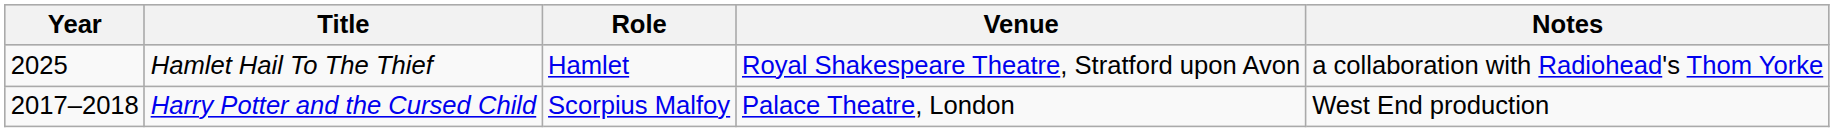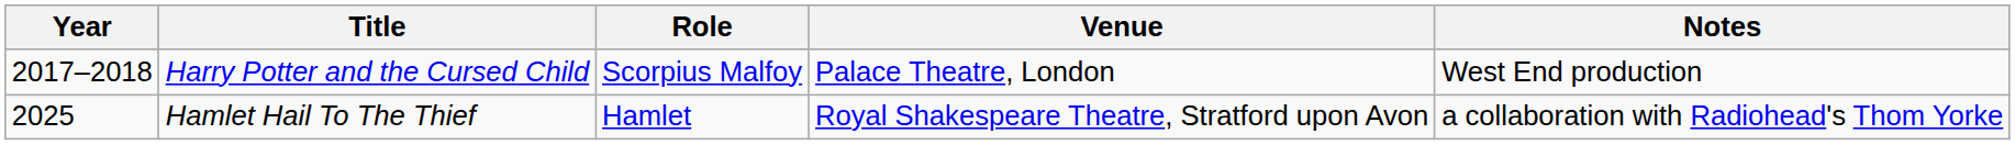rows swapped: Harry Potter and the Cursed Child <-> Hamlet Hail To The Thief
